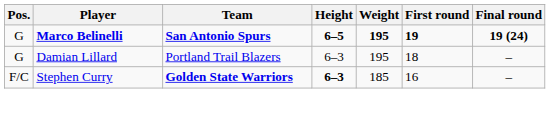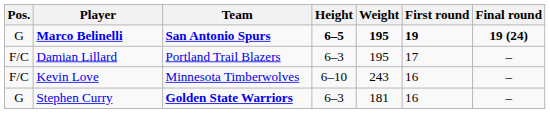Damian Lillard | Pos.: G -> F/C
Damian Lillard | First round: 18 -> 17
+ row: F/C | Kevin Love | Minnesota Timberwolves | 6–10 | 243 | 16 | –
Stephen Curry | Pos.: F/C -> G
Stephen Curry | Height: bold -> normal
Stephen Curry | Weight: 185 -> 181
